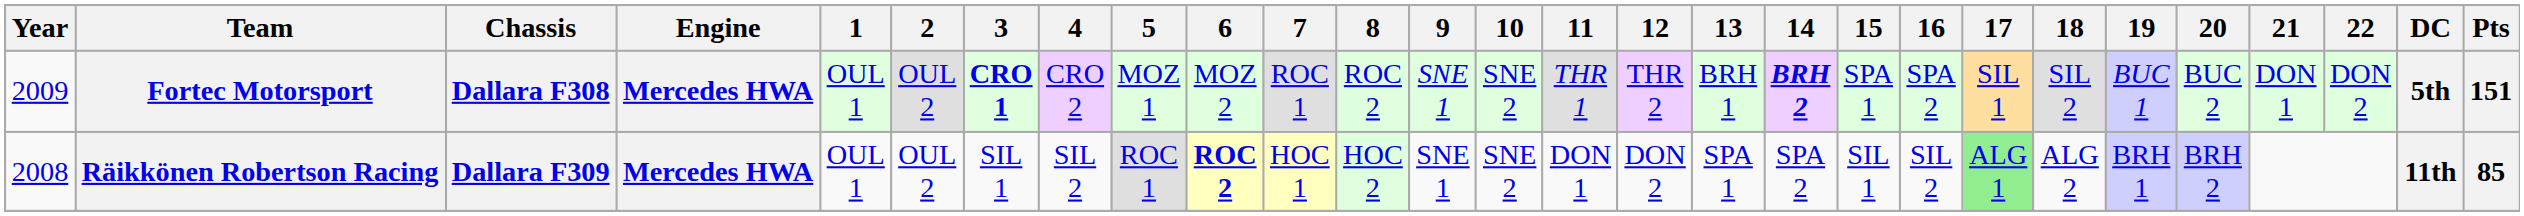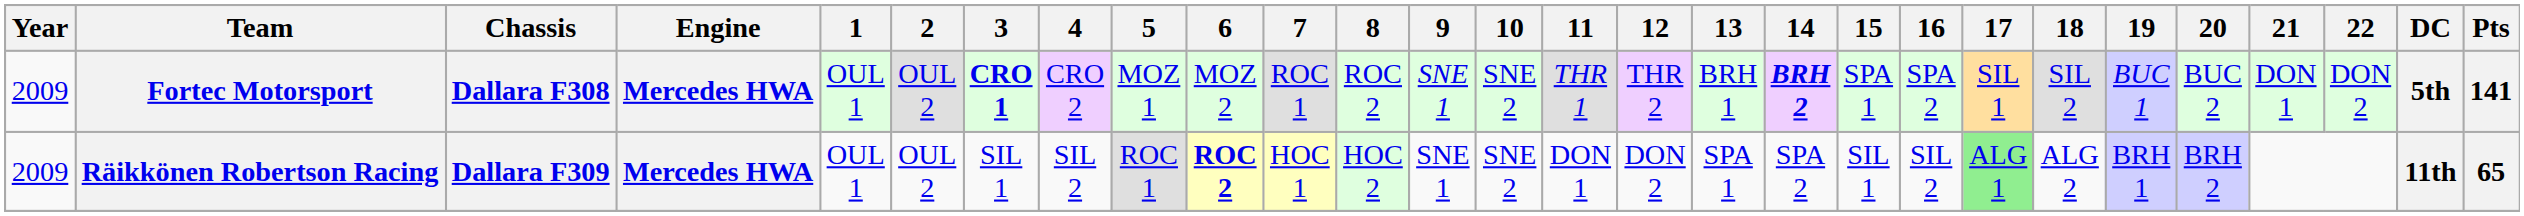Fortec Motorsport | Pts: 151 -> 141
Räikkönen Robertson Racing | Year: 2008 -> 2009
Räikkönen Robertson Racing | Pts: 85 -> 65
